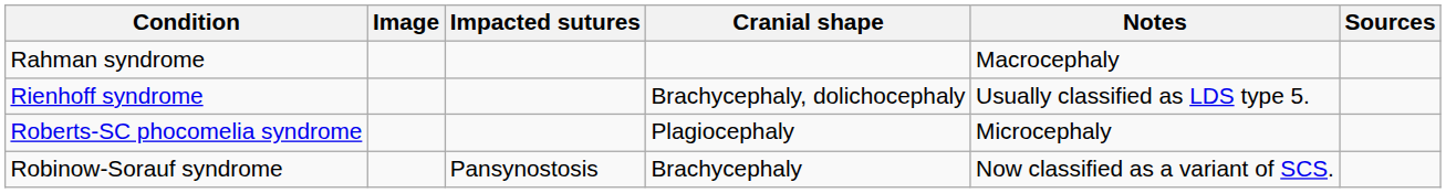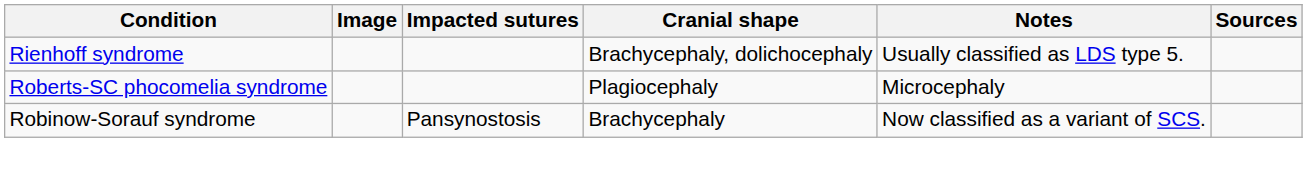- row: Rahman syndrome | Macrocephaly
